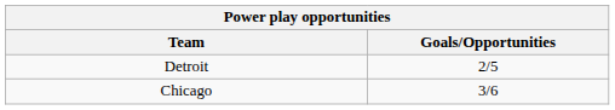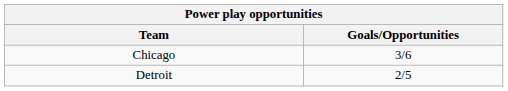rows swapped: Detroit <-> Chicago
